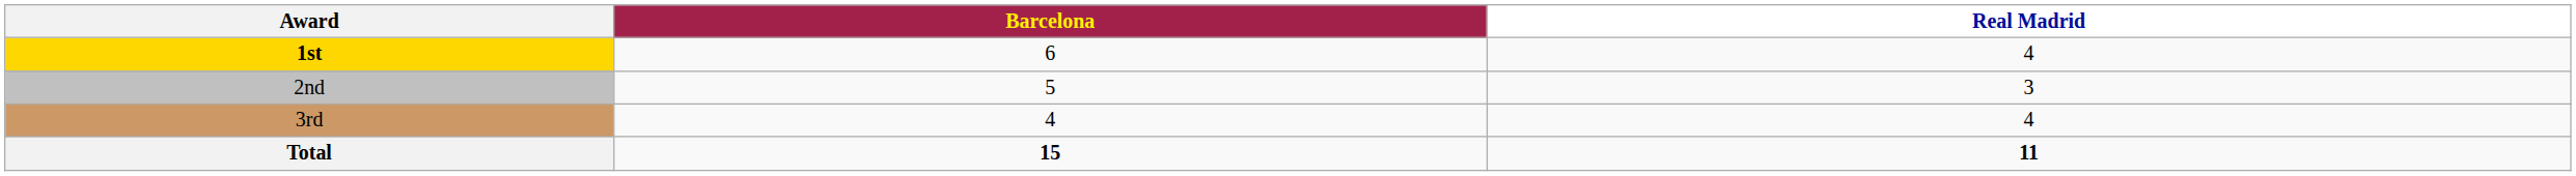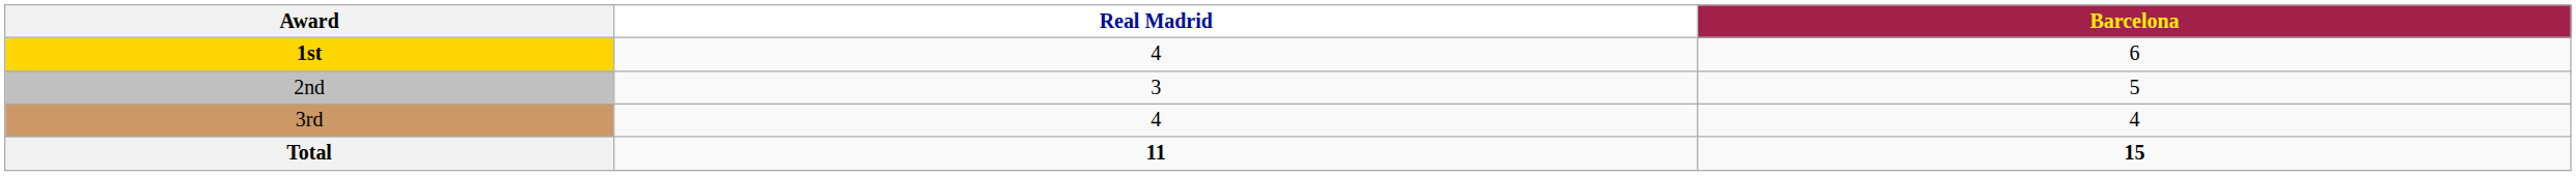columns swapped: Real Madrid <-> Barcelona
